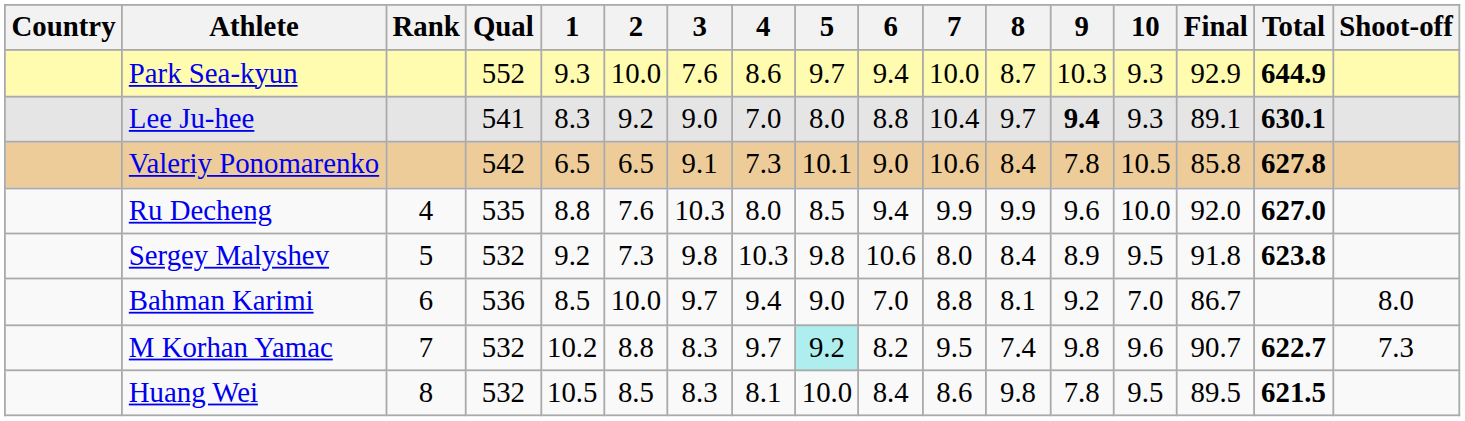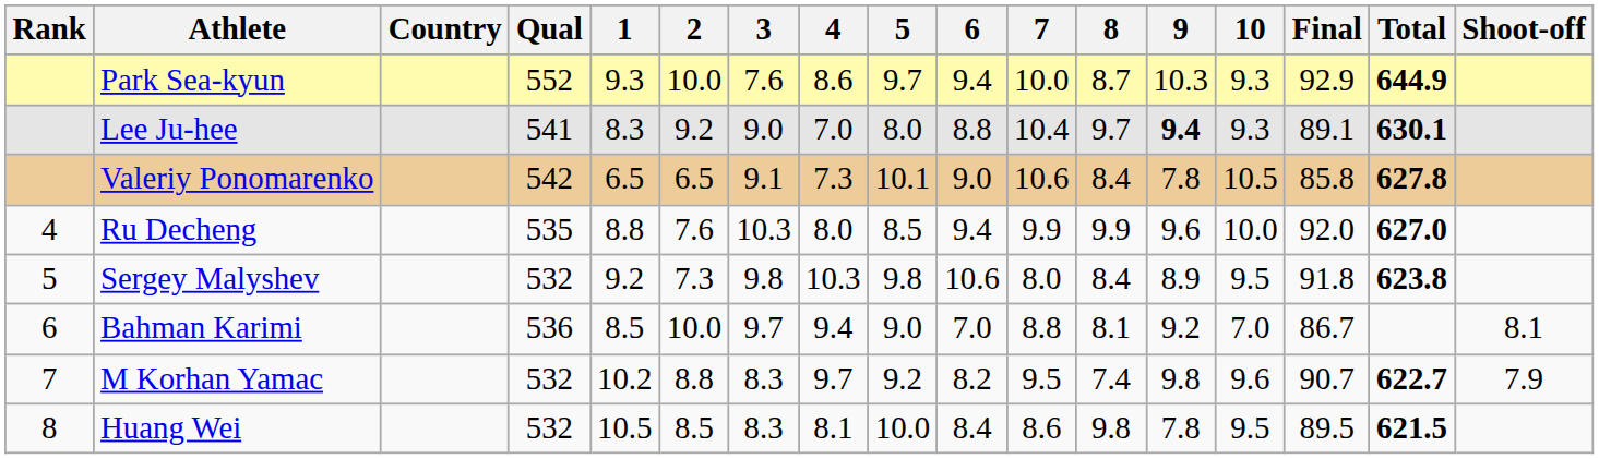columns swapped: Rank <-> Country
Bahman Karimi | Shoot-off: 8.0 -> 8.1
M Korhan Yamac | 5: paleturquoise background -> no background
M Korhan Yamac | Shoot-off: 7.3 -> 7.9
